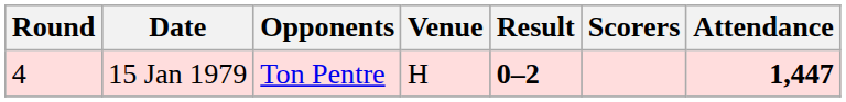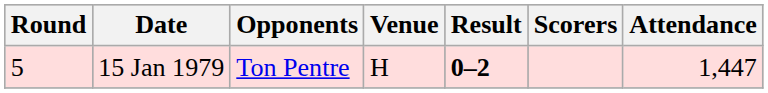15 Jan 1979 | Round: 4 -> 5
15 Jan 1979 | Attendance: bold -> normal
